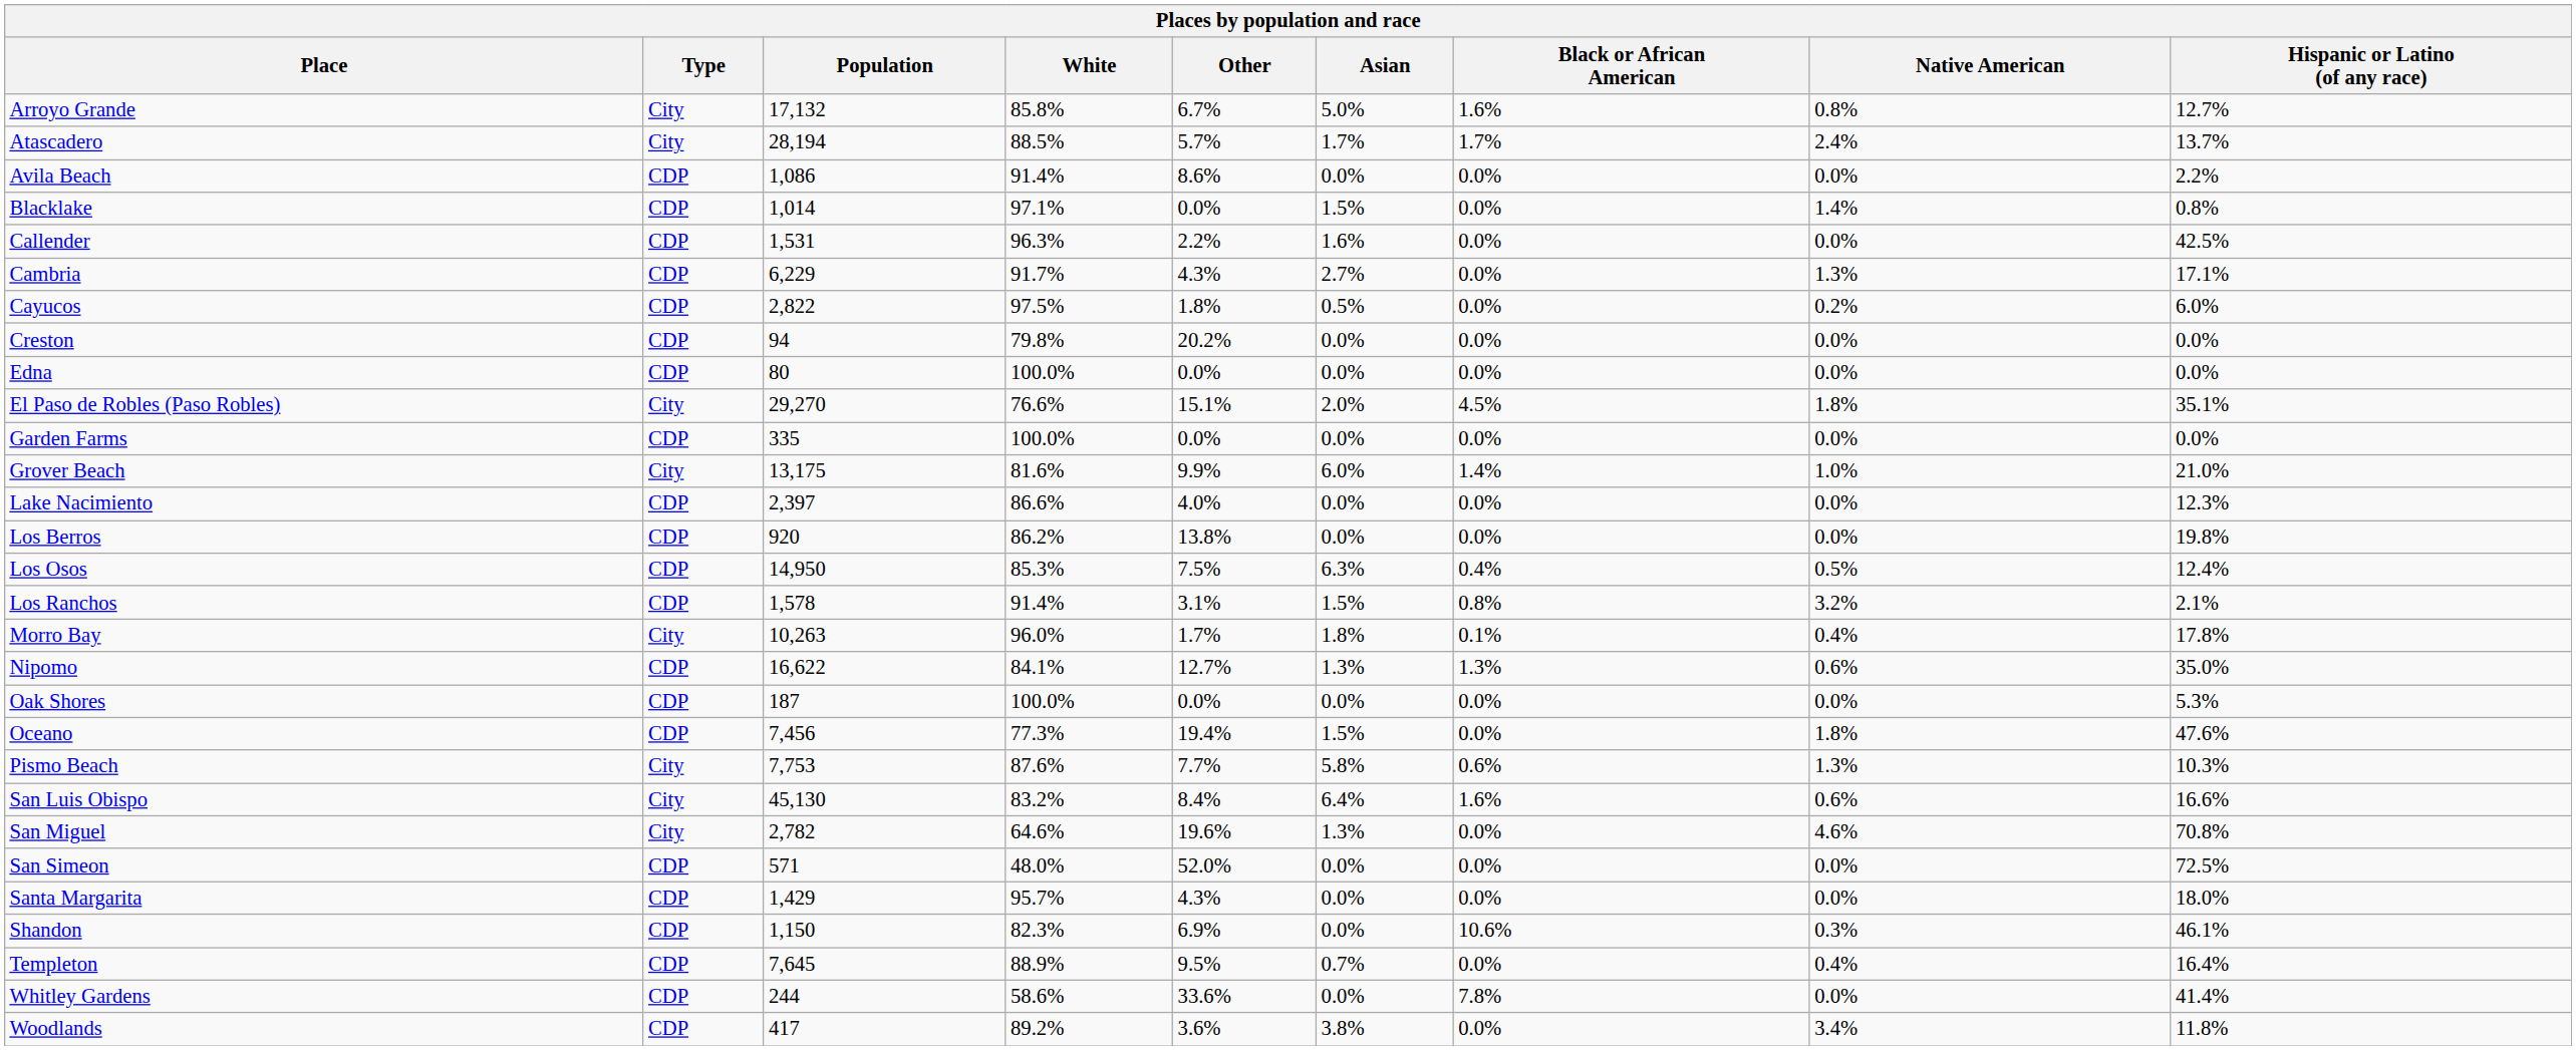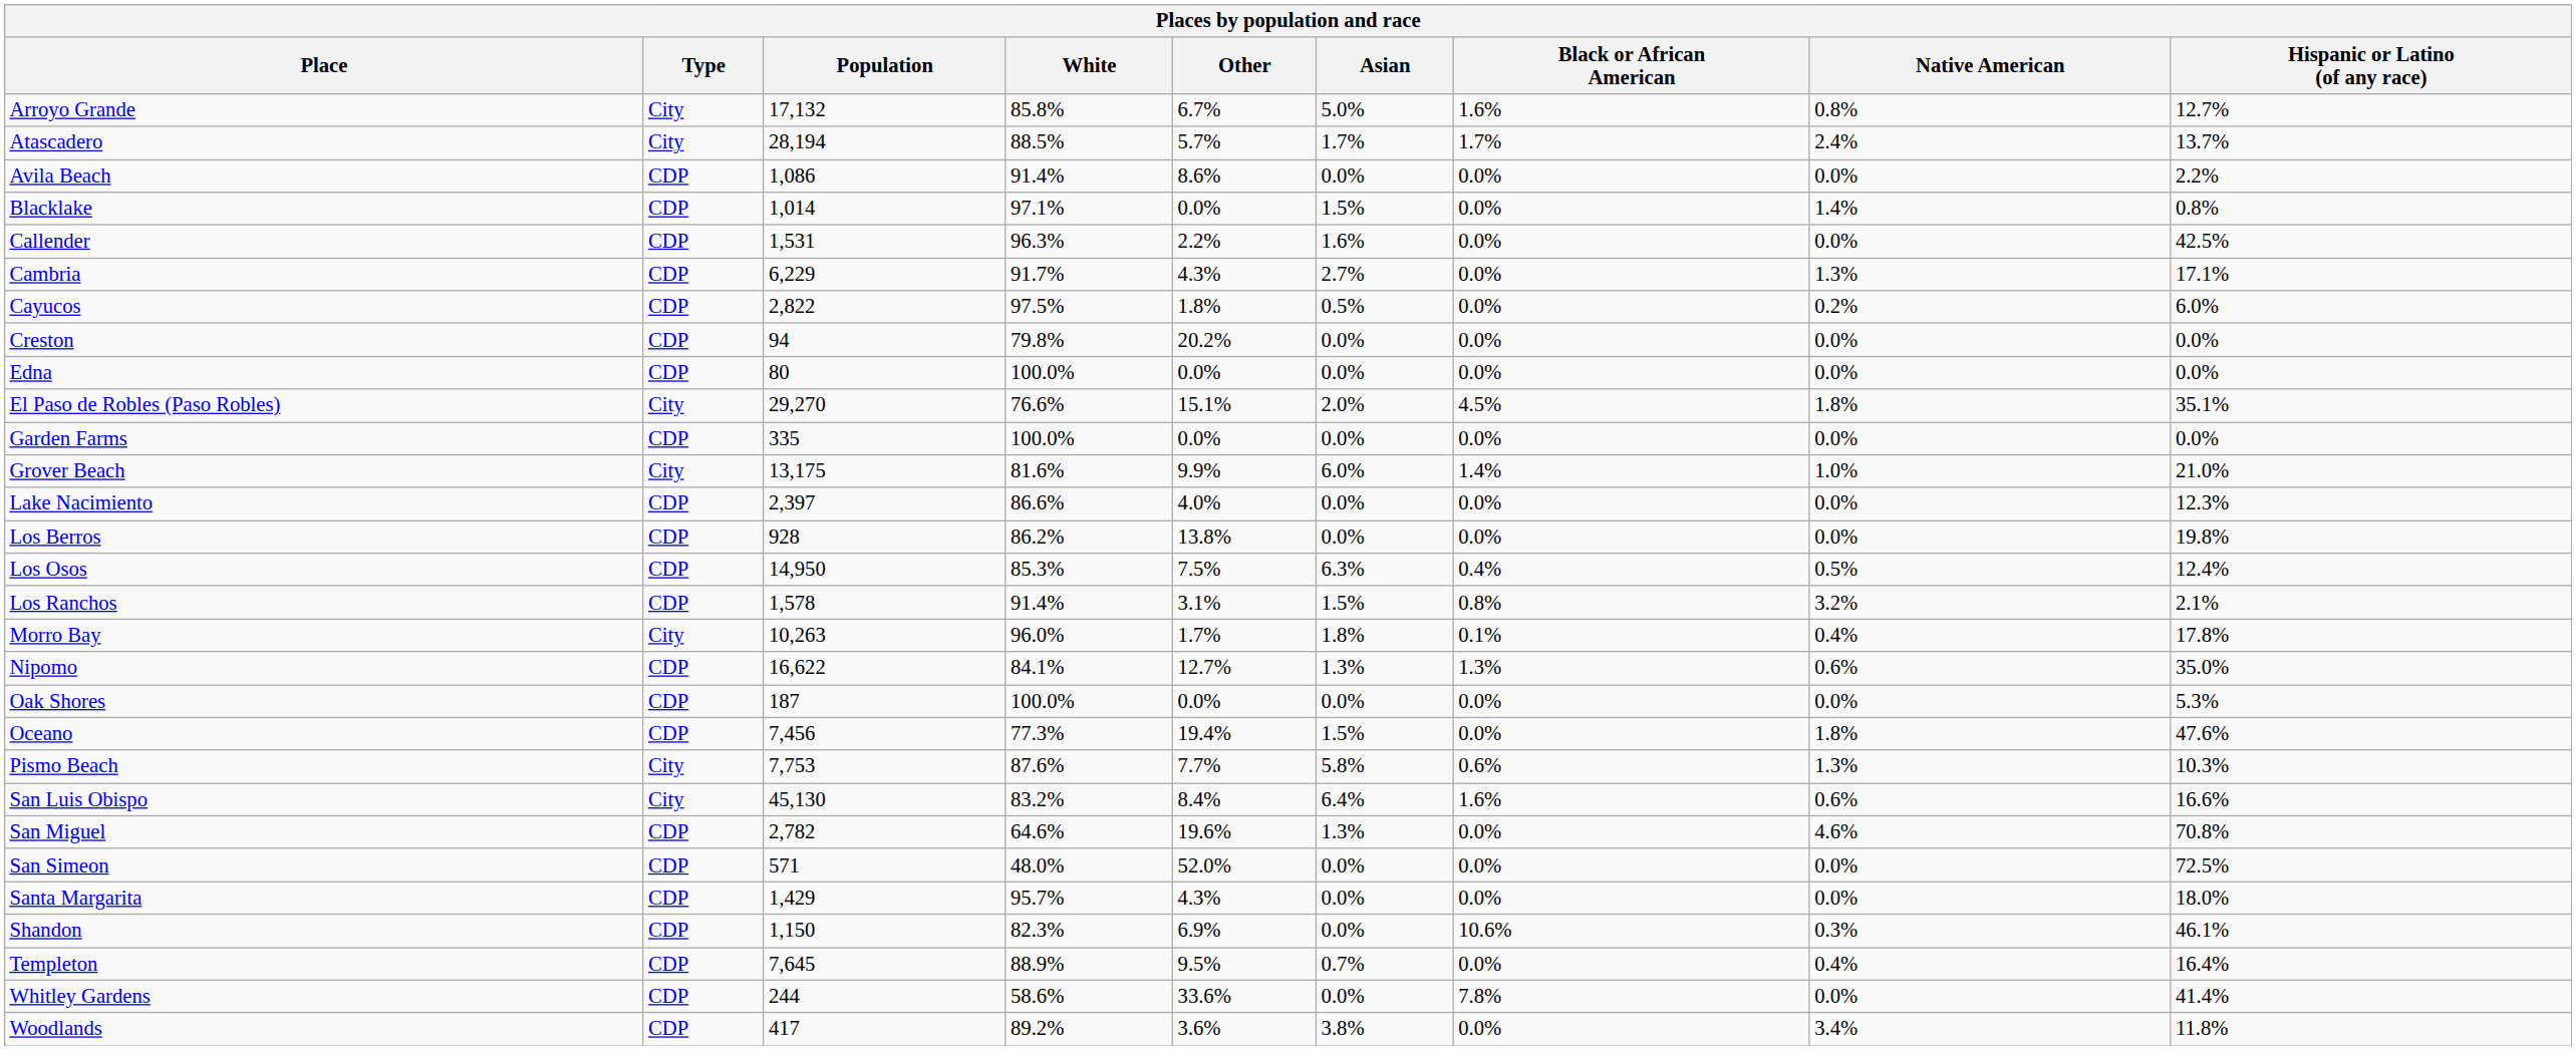Los Berros | Population: 920 -> 928
San Miguel | Type: City -> CDP
